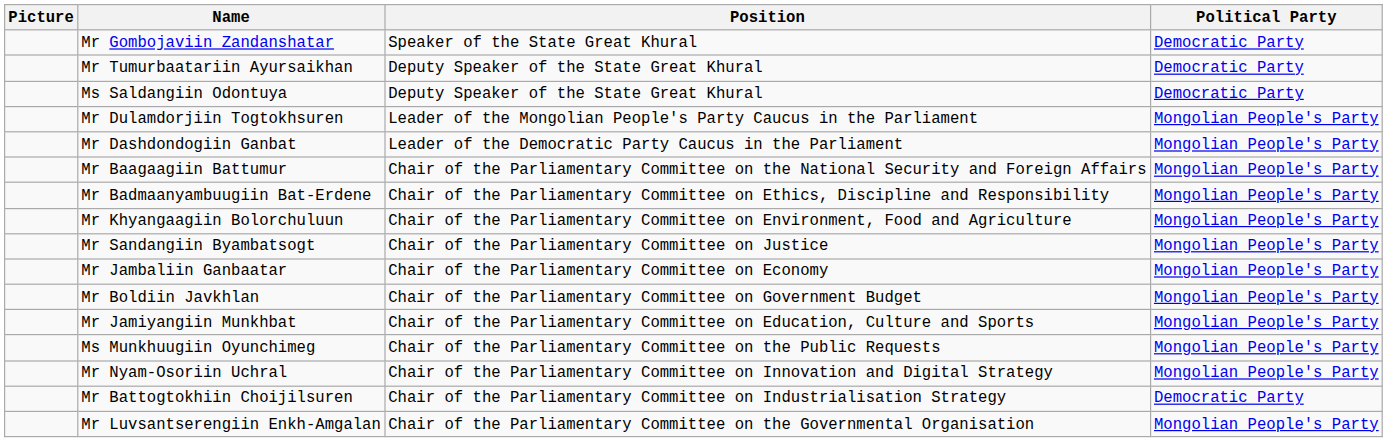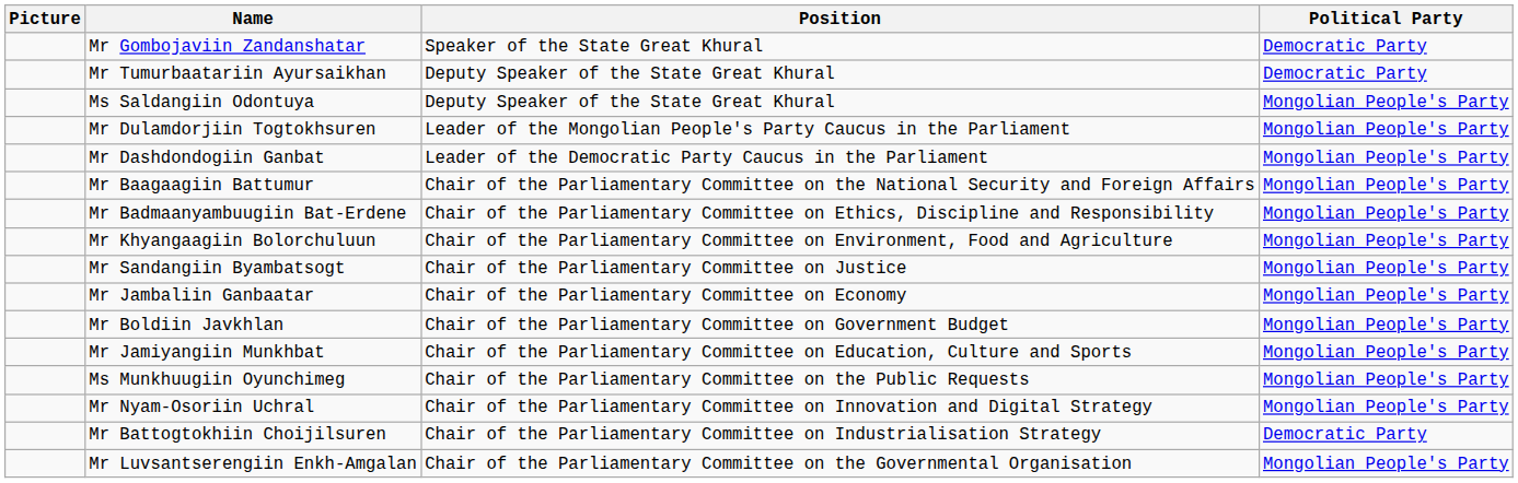Ms Saldangiin Odontuya | Political Party: Democratic Party -> Mongolian People's Party
